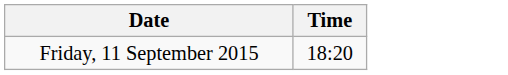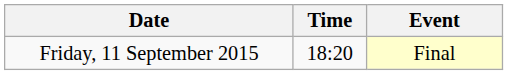+ column: Event | Final
